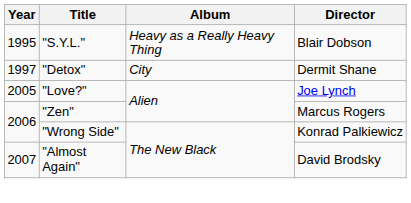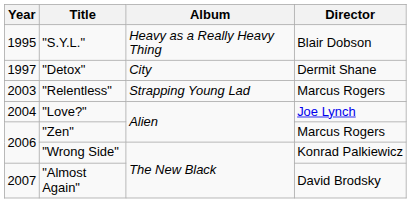+ row: 2003 | "Relentless" | Strapping Young Lad | Marcus Rogers
"Love?" | Year: 2005 -> 2004
